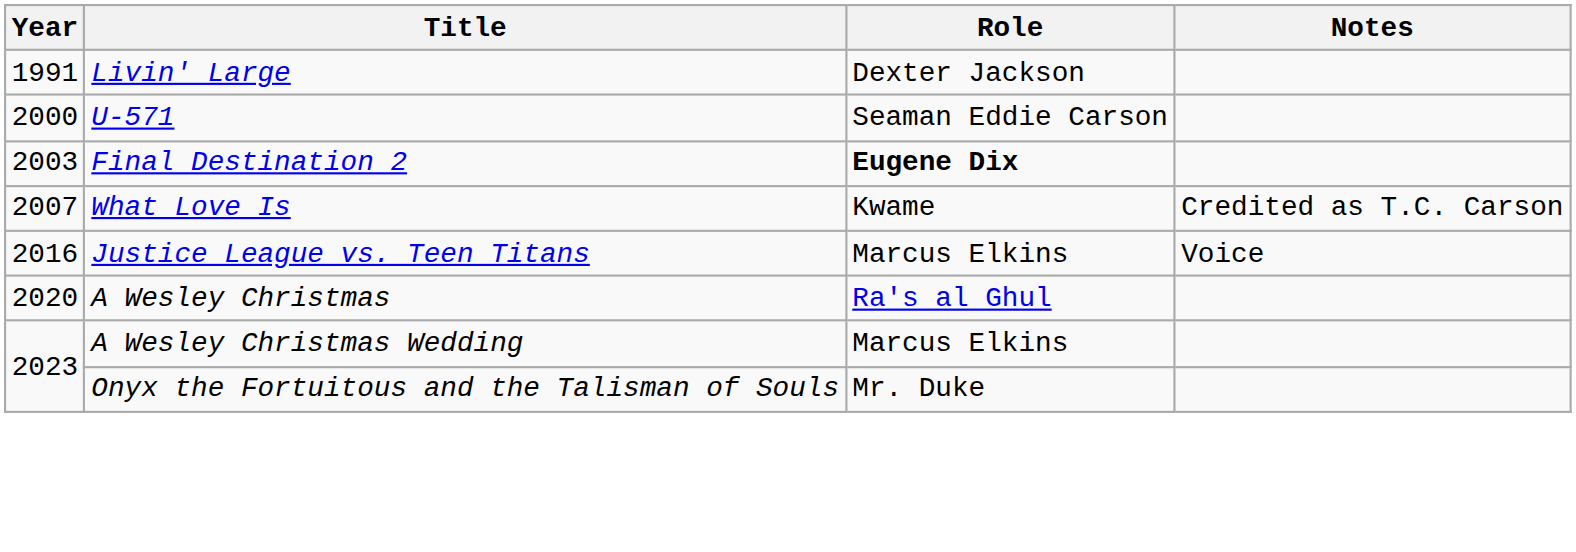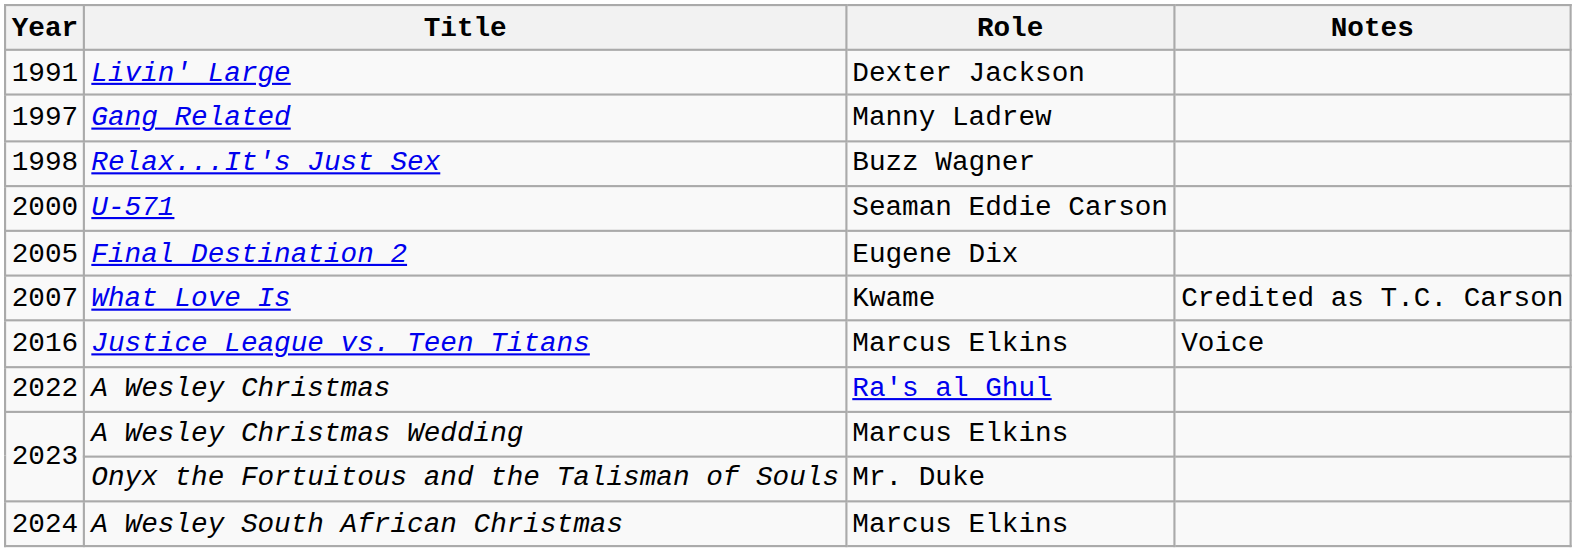+ row: 1997 | Gang Related | Manny Ladrew
+ row: 1998 | Relax...It's Just Sex | Buzz Wagner
Final Destination 2 | Year: 2003 -> 2005
Final Destination 2 | Role: bold -> normal
A Wesley Christmas | Year: 2020 -> 2022
+ row: 2024 | A Wesley South African Christmas | Marcus Elkins
